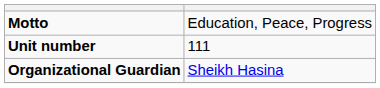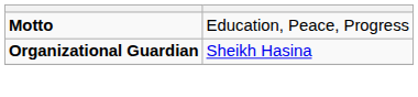- row: Unit number | 111
